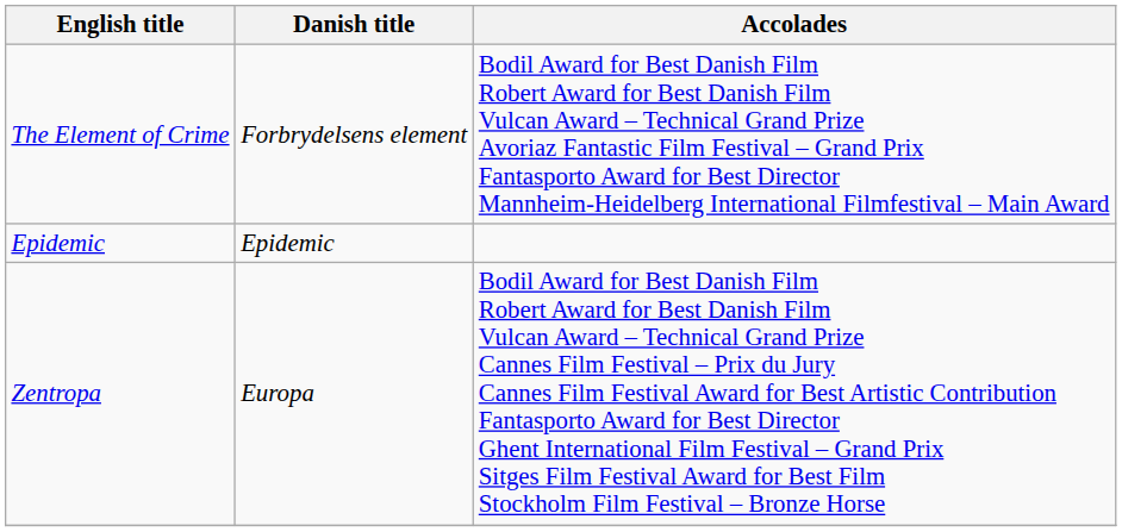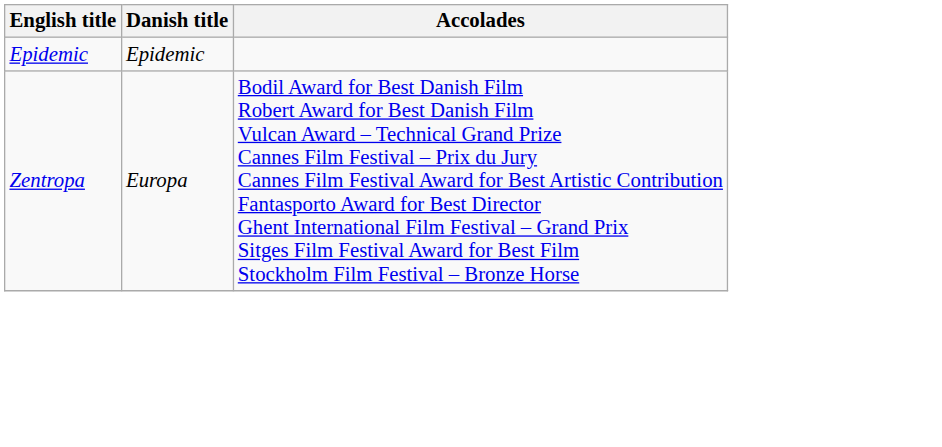- row: The Element of Crime | Forbrydelsens element | Bodil Award for Best Danish Film Robert Award for Best Danish Film Vulcan Award – Technical Grand Prize Avoriaz Fantastic Film Festival – Grand Prix Fantasporto Award for Best Director Mannheim-Heidelberg International Filmfestival – Main Award
